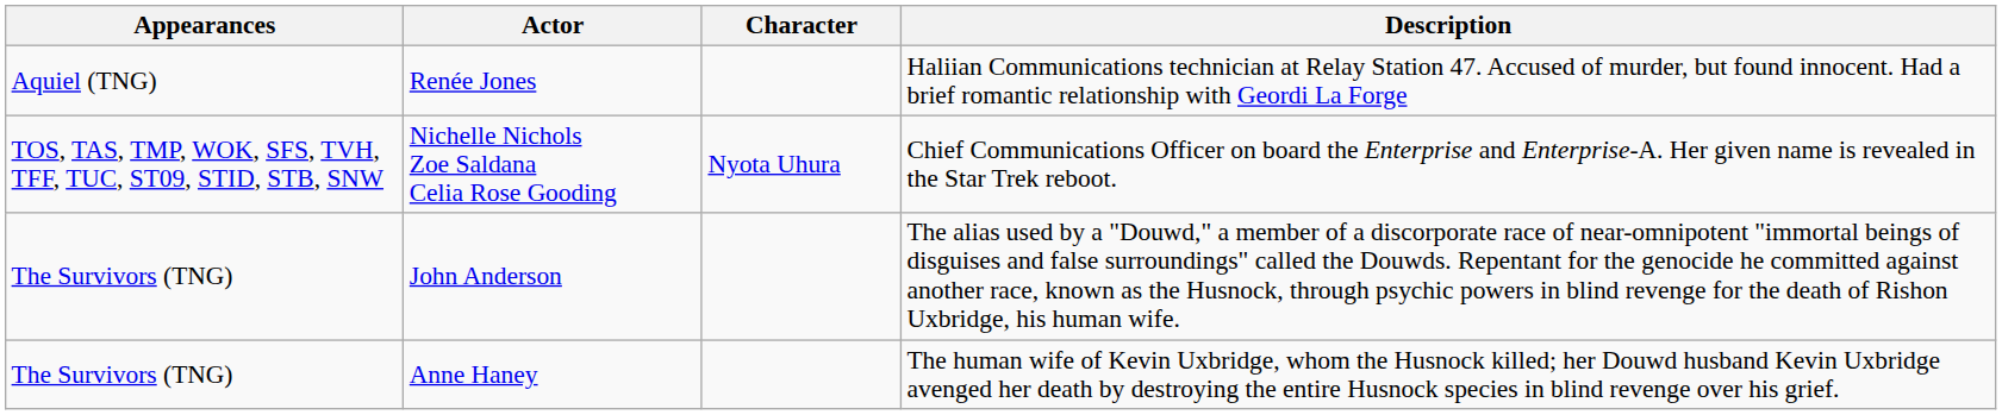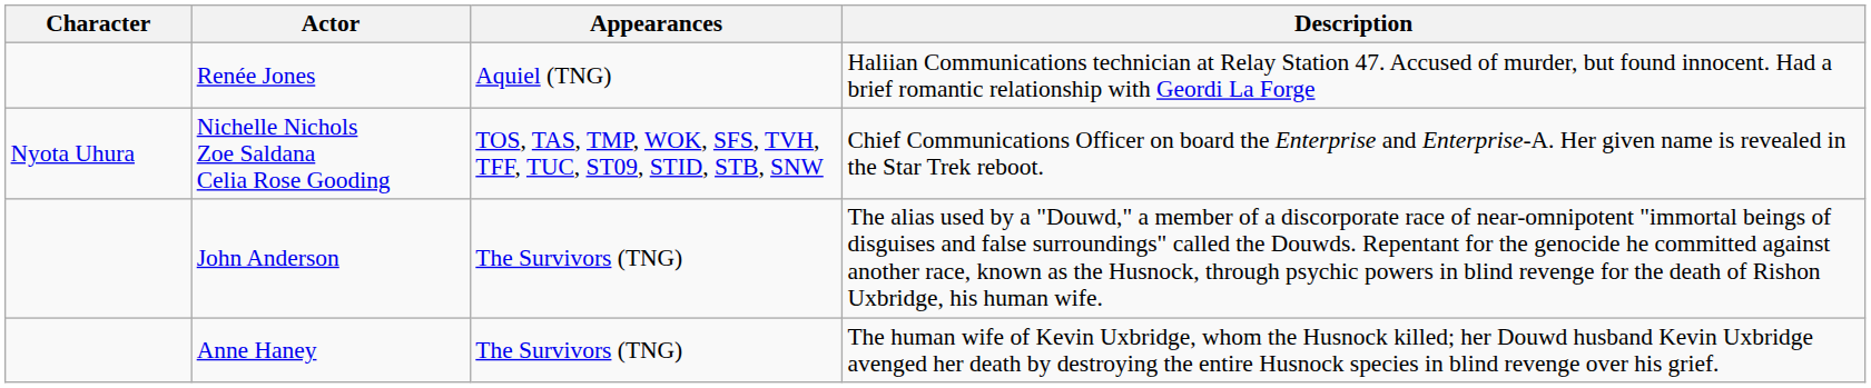columns swapped: Character <-> Appearances
